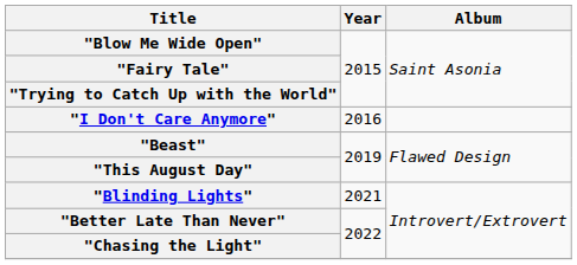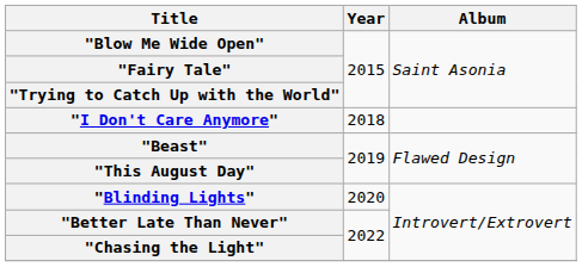"I Don't Care Anymore" | Year: 2016 -> 2018
"Blinding Lights" | Year: 2021 -> 2020
